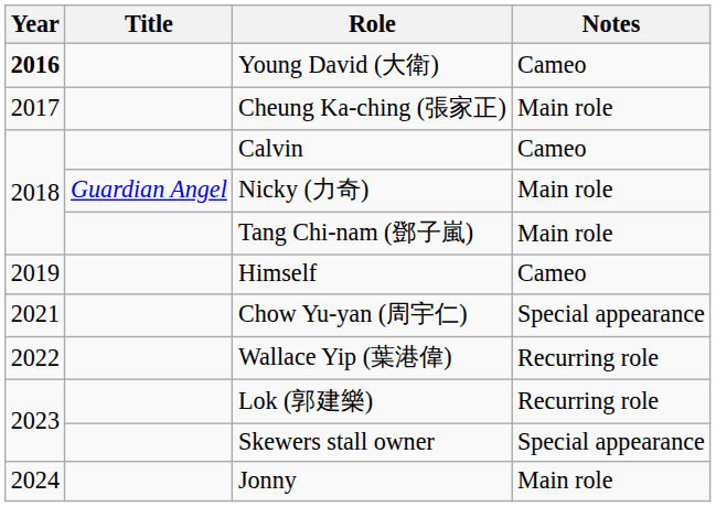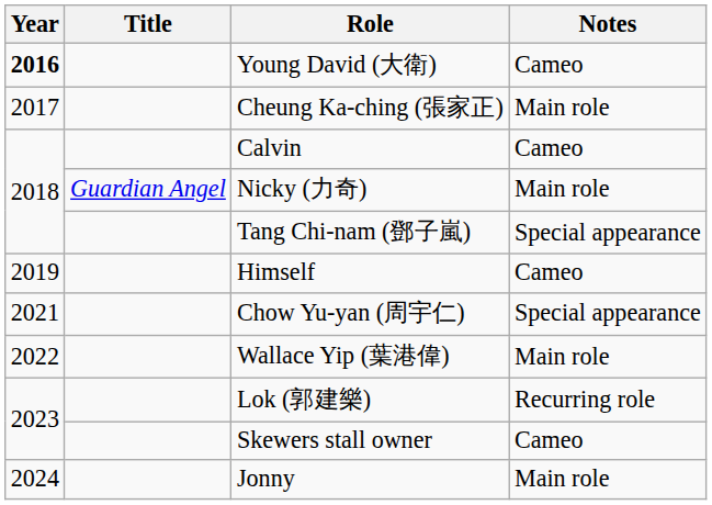Tang Chi-nam (鄧子嵐) | Notes: Main role -> Special appearance
Wallace Yip (葉港偉) | Notes: Recurring role -> Main role
Skewers stall owner | Notes: Special appearance -> Cameo
